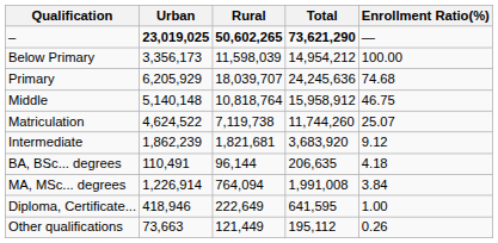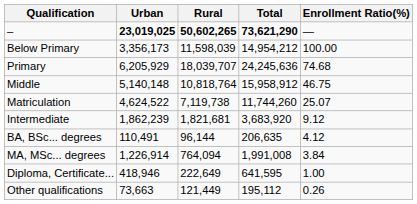BA, BSc... degrees | Enrollment Ratio(%): 4.18 -> 4.12
